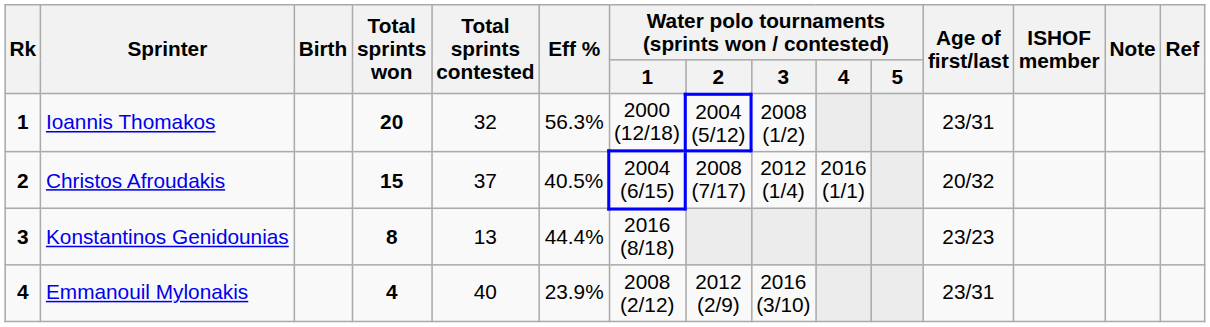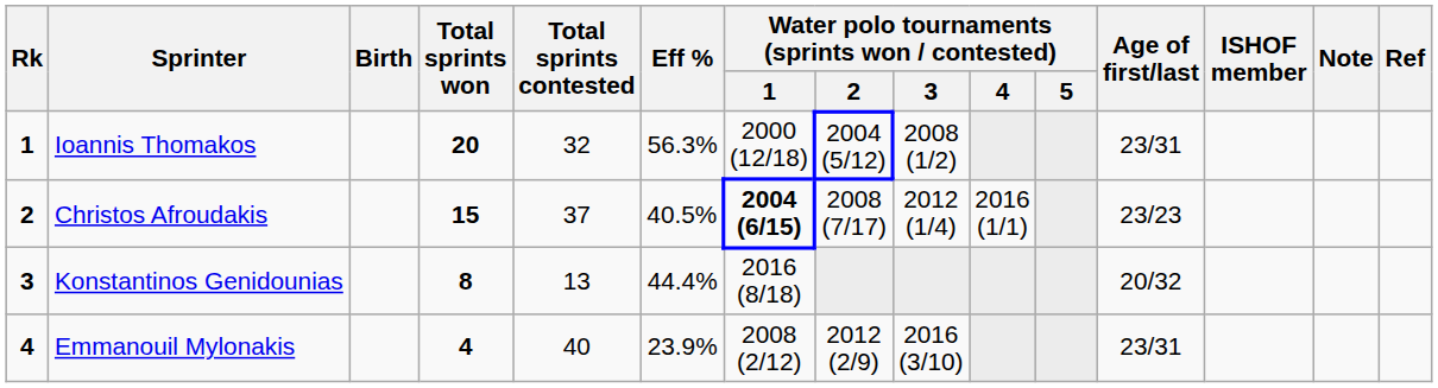Christos Afroudakis | Water polo tournaments (sprints won / contested) / 1: normal -> bold
Christos Afroudakis | Age of first/last: 20/32 -> 23/23
Konstantinos Genidounias | Age of first/last: 23/23 -> 20/32
